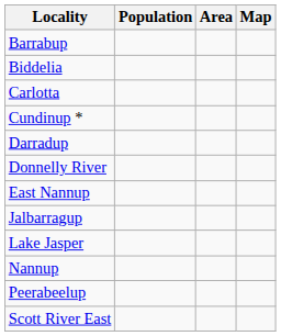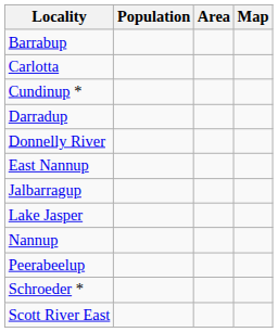- row: Biddelia
+ row: Schroeder *
